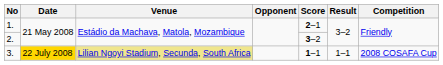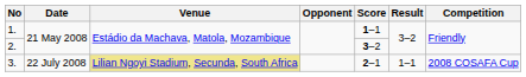1. | Score: 2–1 -> 1–1
3. | Date: gold background -> no background
3. | Score: 1–1 -> 2–1
